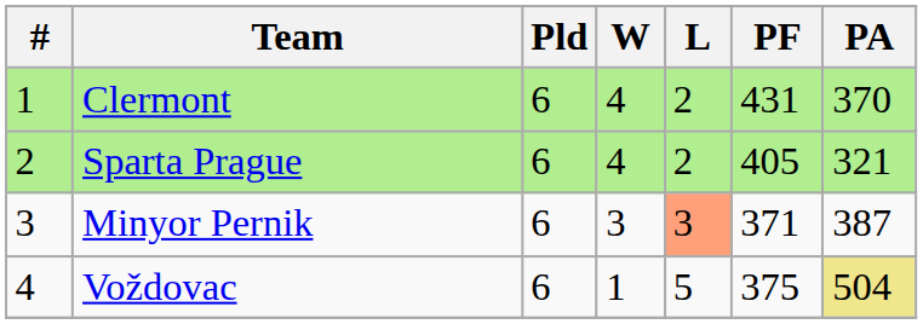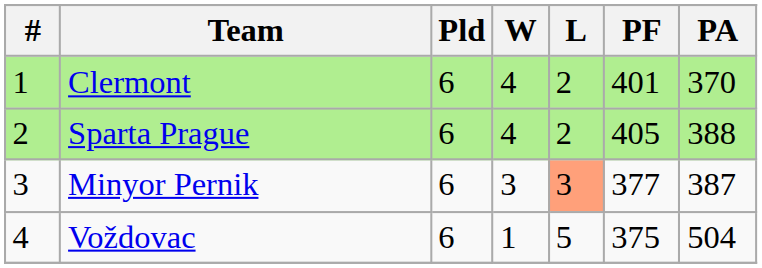Clermont | PF: 431 -> 401
Sparta Prague | PA: 321 -> 388
Minyor Pernik | PF: 371 -> 377
Voždovac | PA: khaki background -> no background
